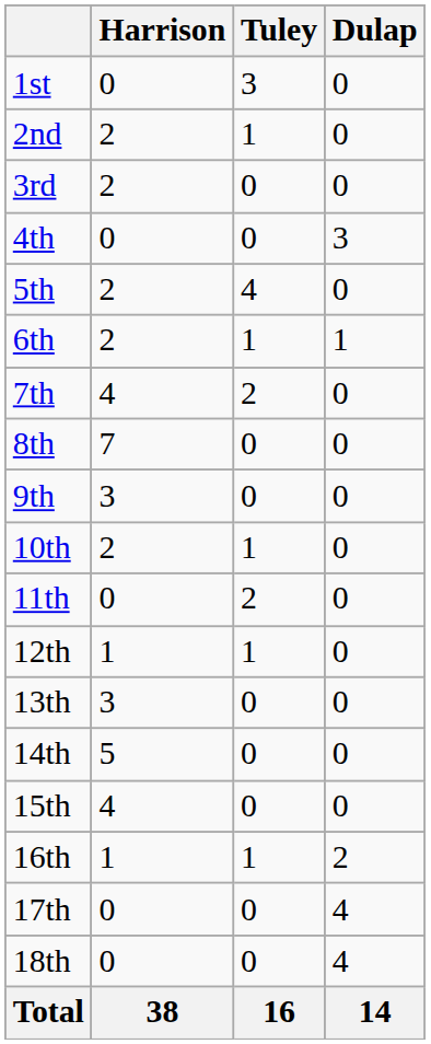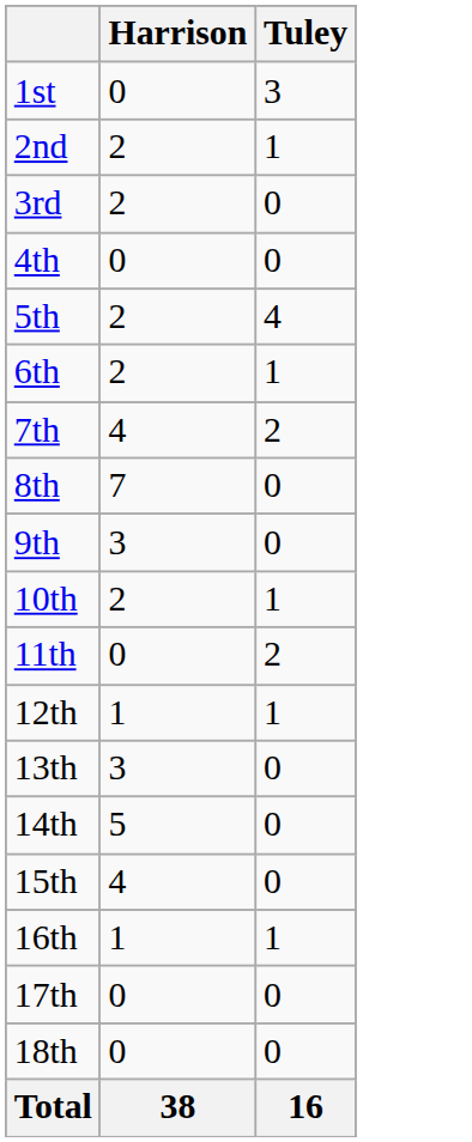- column: Dulap | 0 | 0 | 0 | 3 | 0 | 1 | 0 | 0 | 0 | 0 | 0 | 0 | 0 | 0 | 0 | 2 | 4 | 4 | 14
